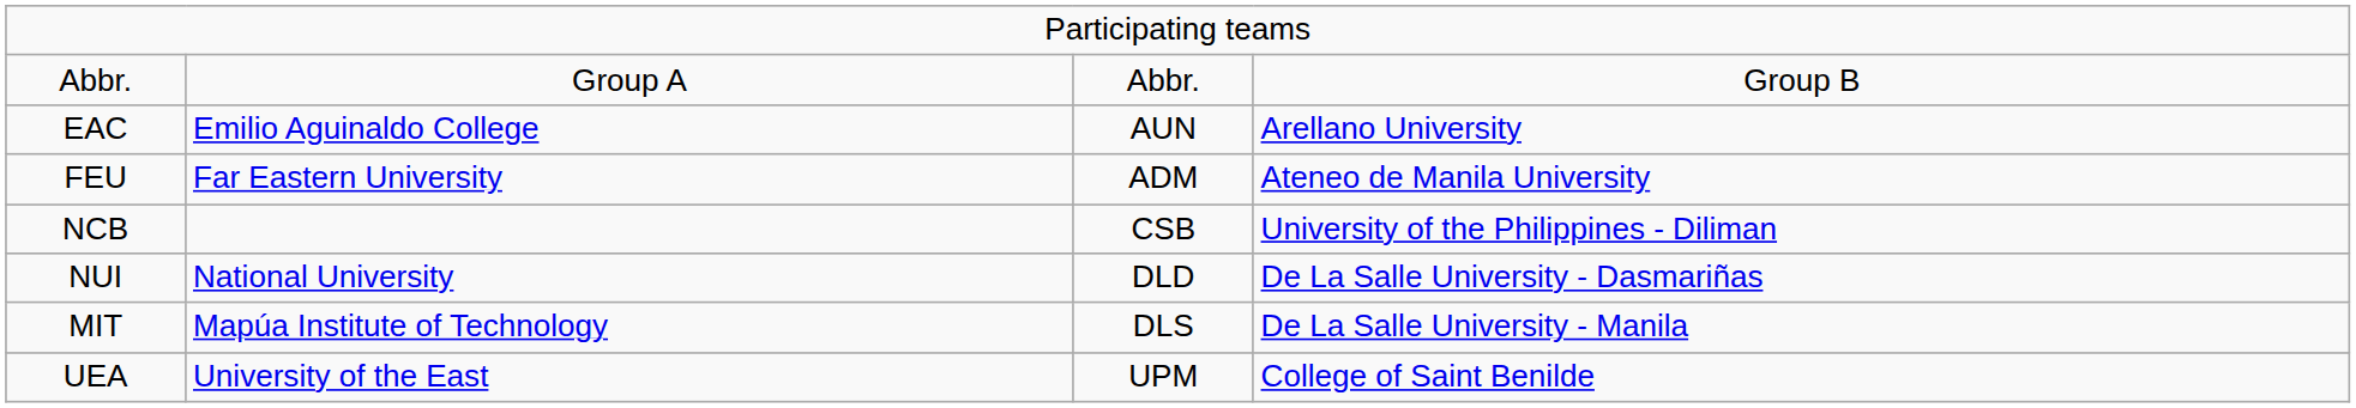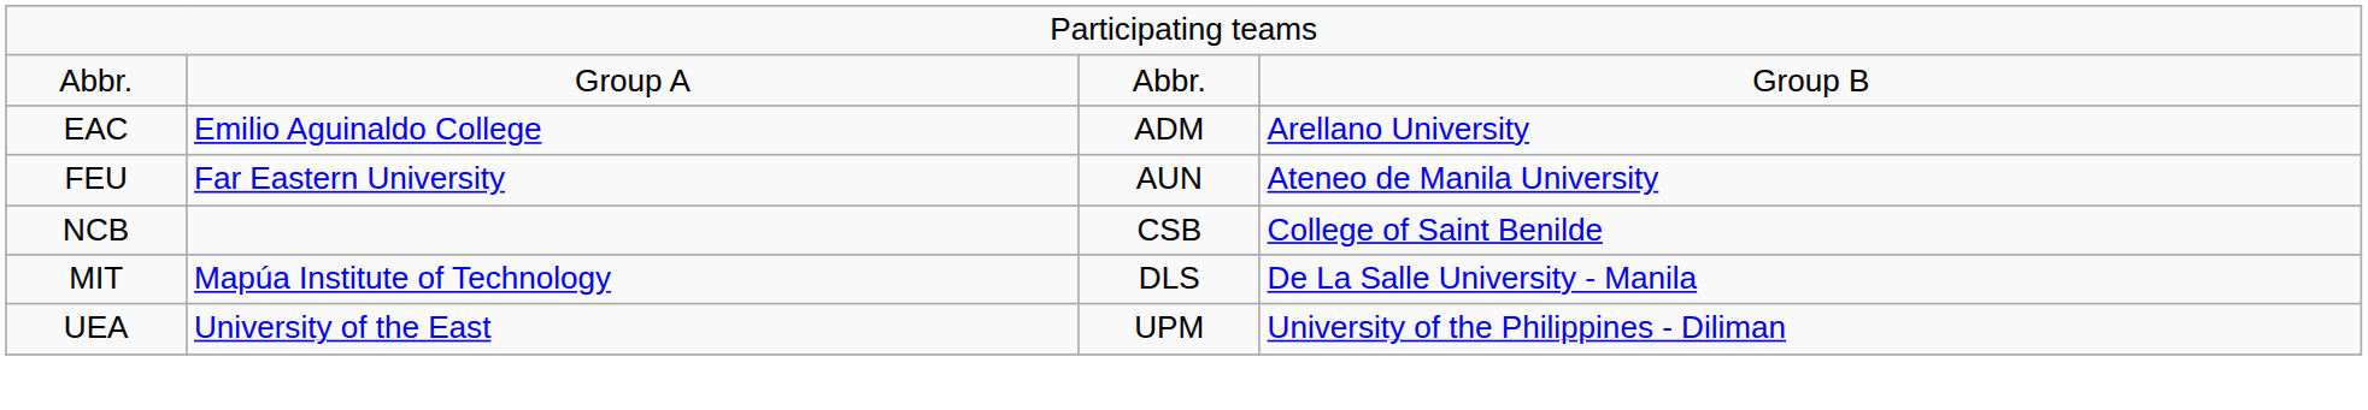EAC | column 3: AUN -> ADM
FEU | column 3: ADM -> AUN
NCB | column 4: University of the Philippines - Diliman -> College of Saint Benilde
- row: NUI | National University | DLD | De La Salle University - Dasmariñas
UEA | column 4: College of Saint Benilde -> University of the Philippines - Diliman
